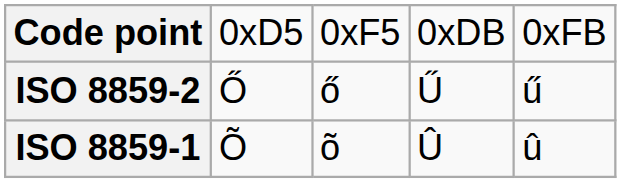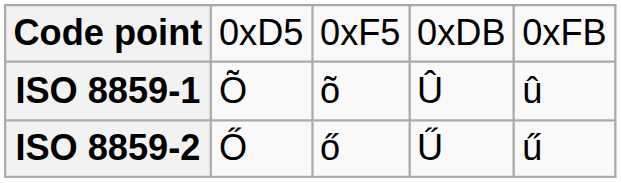rows swapped: ISO 8859-1 <-> ISO 8859-2
